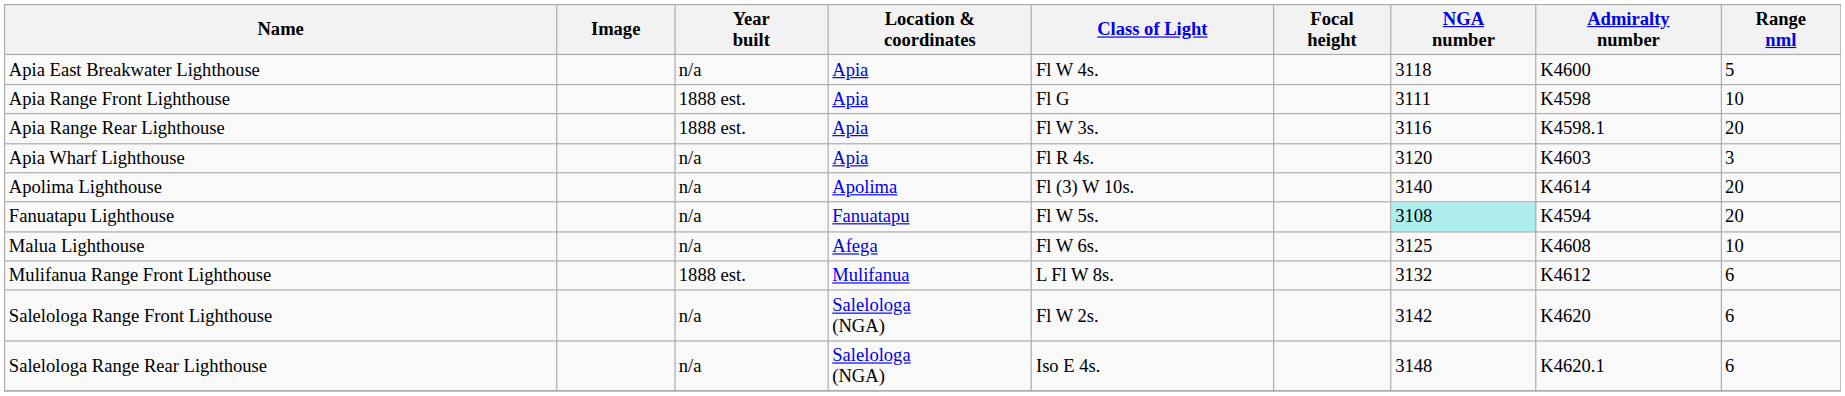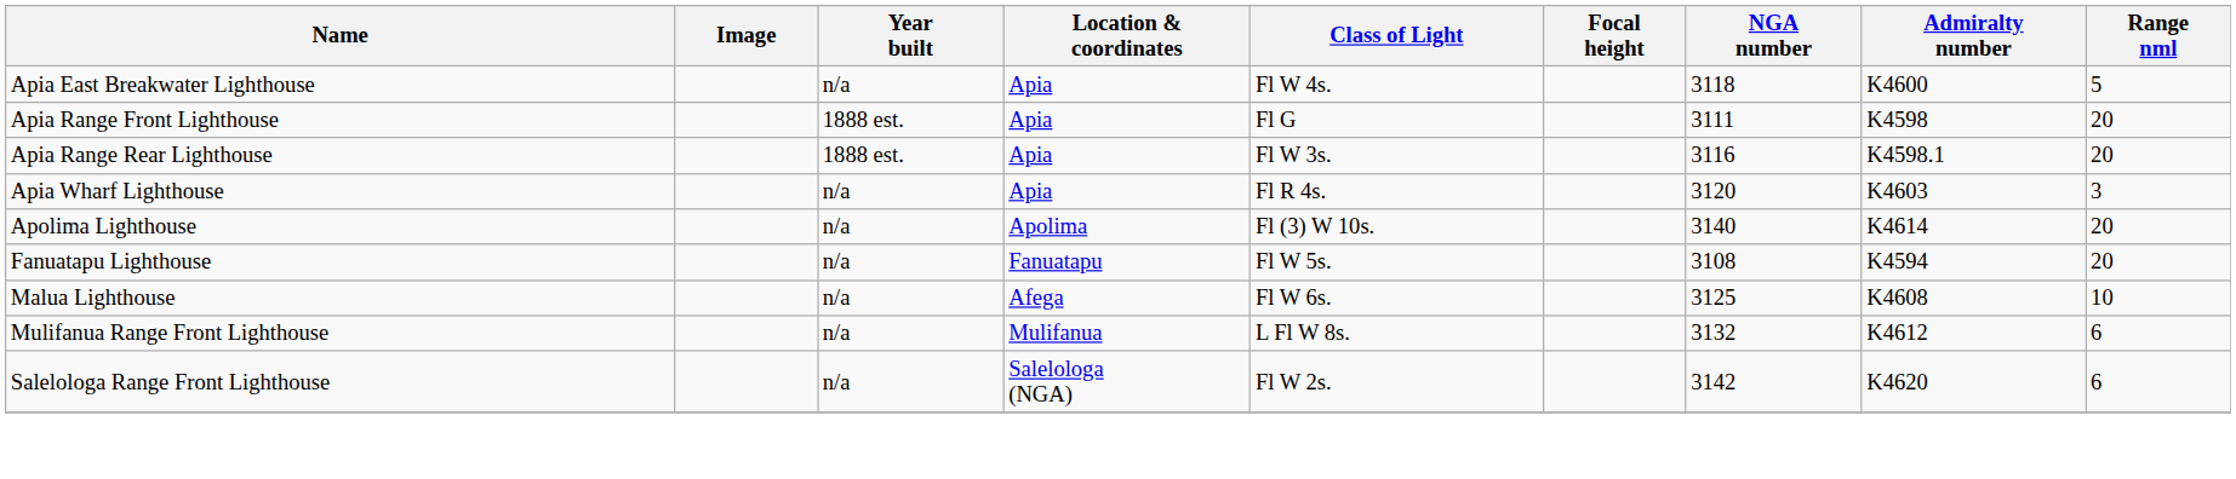Apia Range Front Lighthouse | Range nml: 10 -> 20
Fanuatapu Lighthouse | NGA number: paleturquoise background -> no background
Mulifanua Range Front Lighthouse | Year built: 1888 est. -> n/a
- row: Salelologa Range Rear Lighthouse | n/a | Salelologa (NGA) | Iso E 4s. | 3148 | K4620.1 | 6
